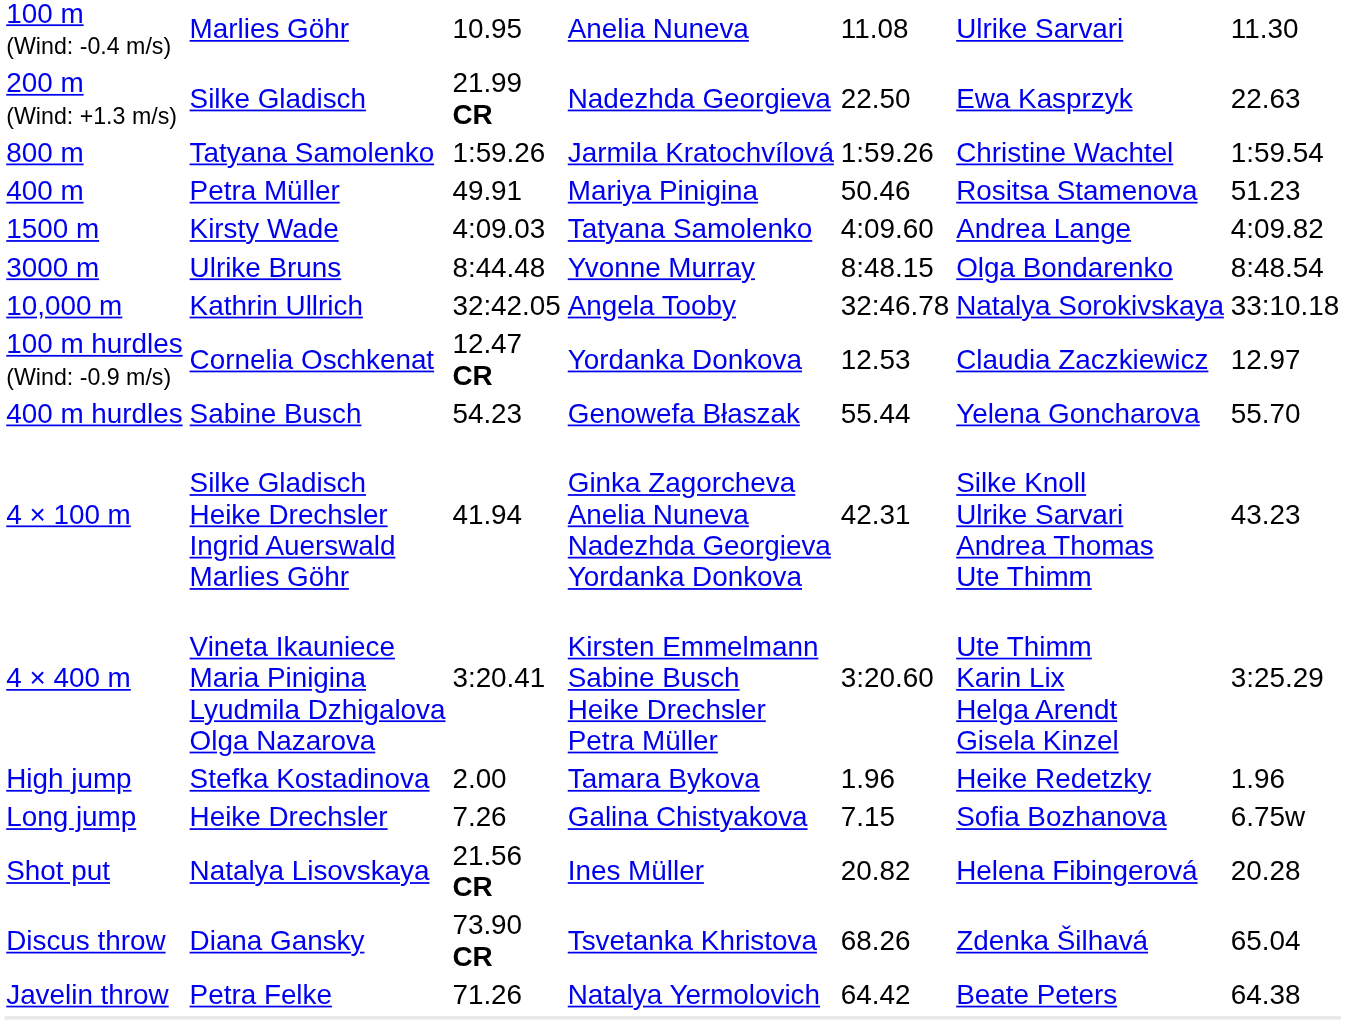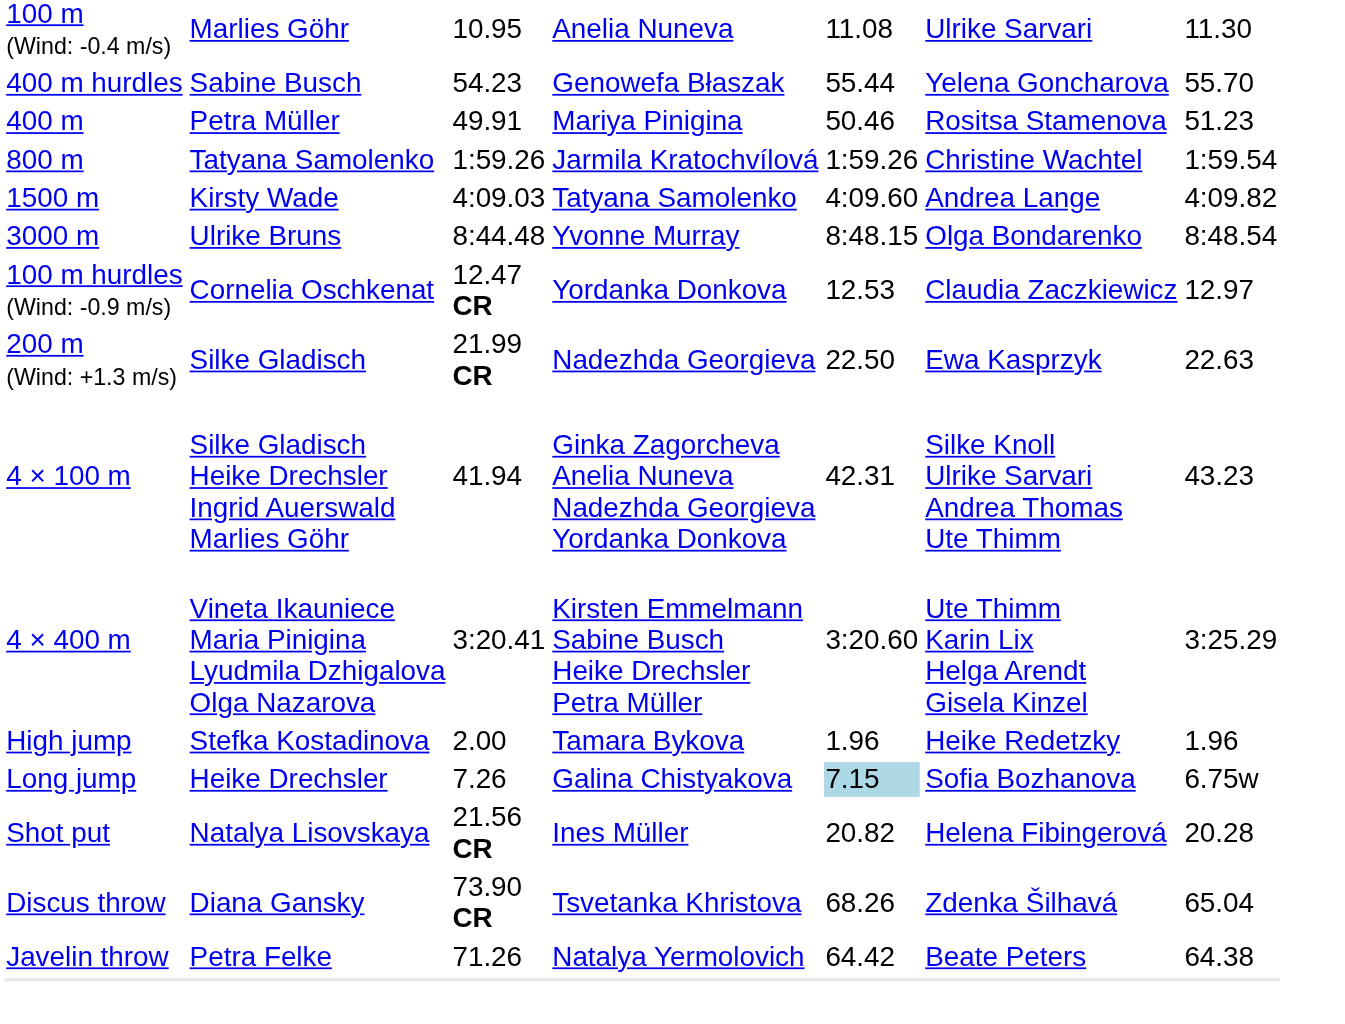rows swapped: 200 m (Wind: +1.3 m/s) <-> 400 m hurdles
rows swapped: 400 m <-> 800 m
- row: 10,000 m | Kathrin Ullrich | 32:42.05 | Angela Tooby | 32:46.78 | Natalya Sorokivskaya | 33:10.18
Long jump | column 5: no background -> lightblue background
